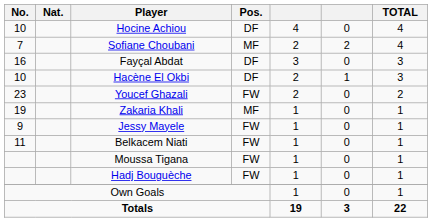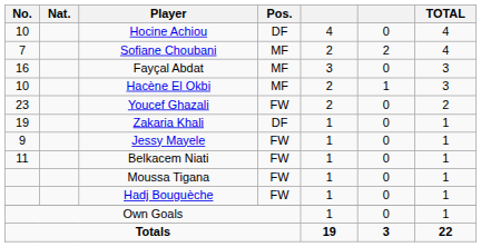Fayçal Abdat | Pos.: DF -> MF
Hacène El Okbi | Pos.: DF -> MF
Zakaria Khali | Pos.: MF -> DF
